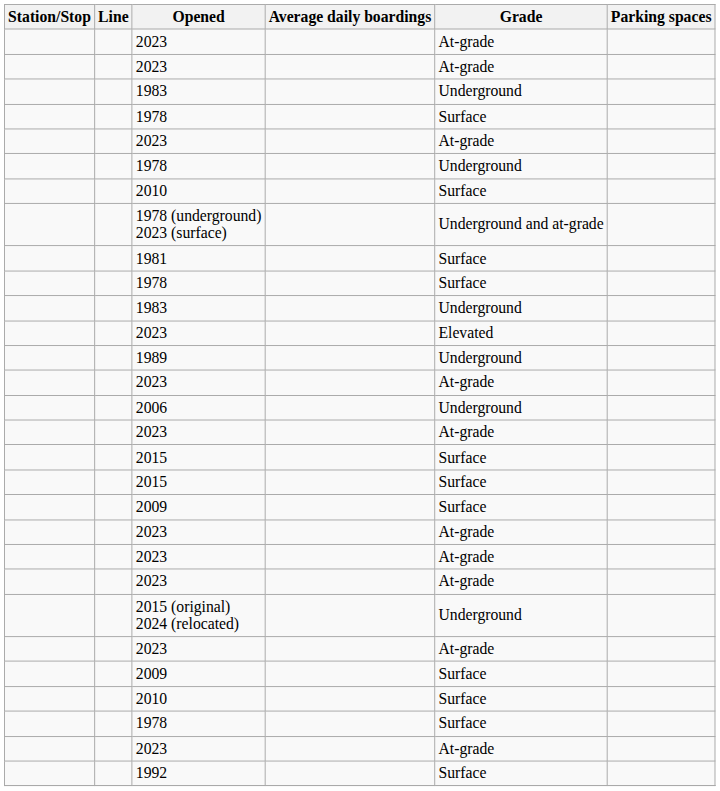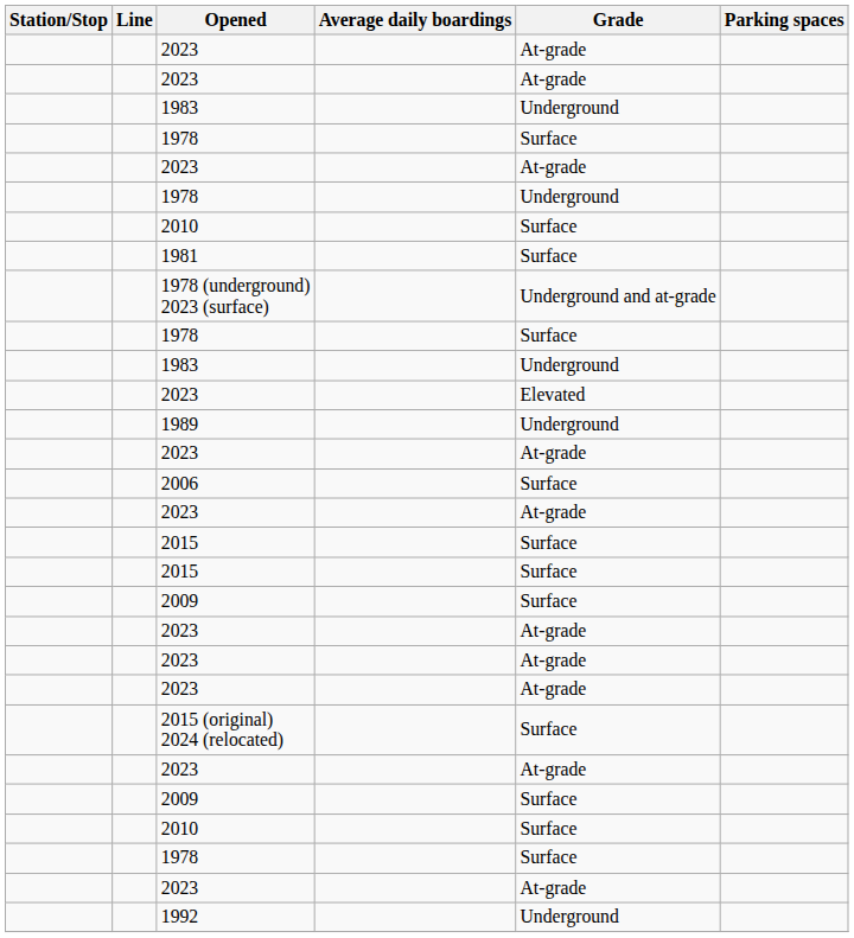rows swapped: 1978 (underground) 2023 (surface) <-> 1981
2006 | Grade: Underground -> Surface
2015 (original) 2024 (relocated) | Grade: Underground -> Surface
1992 | Grade: Surface -> Underground
